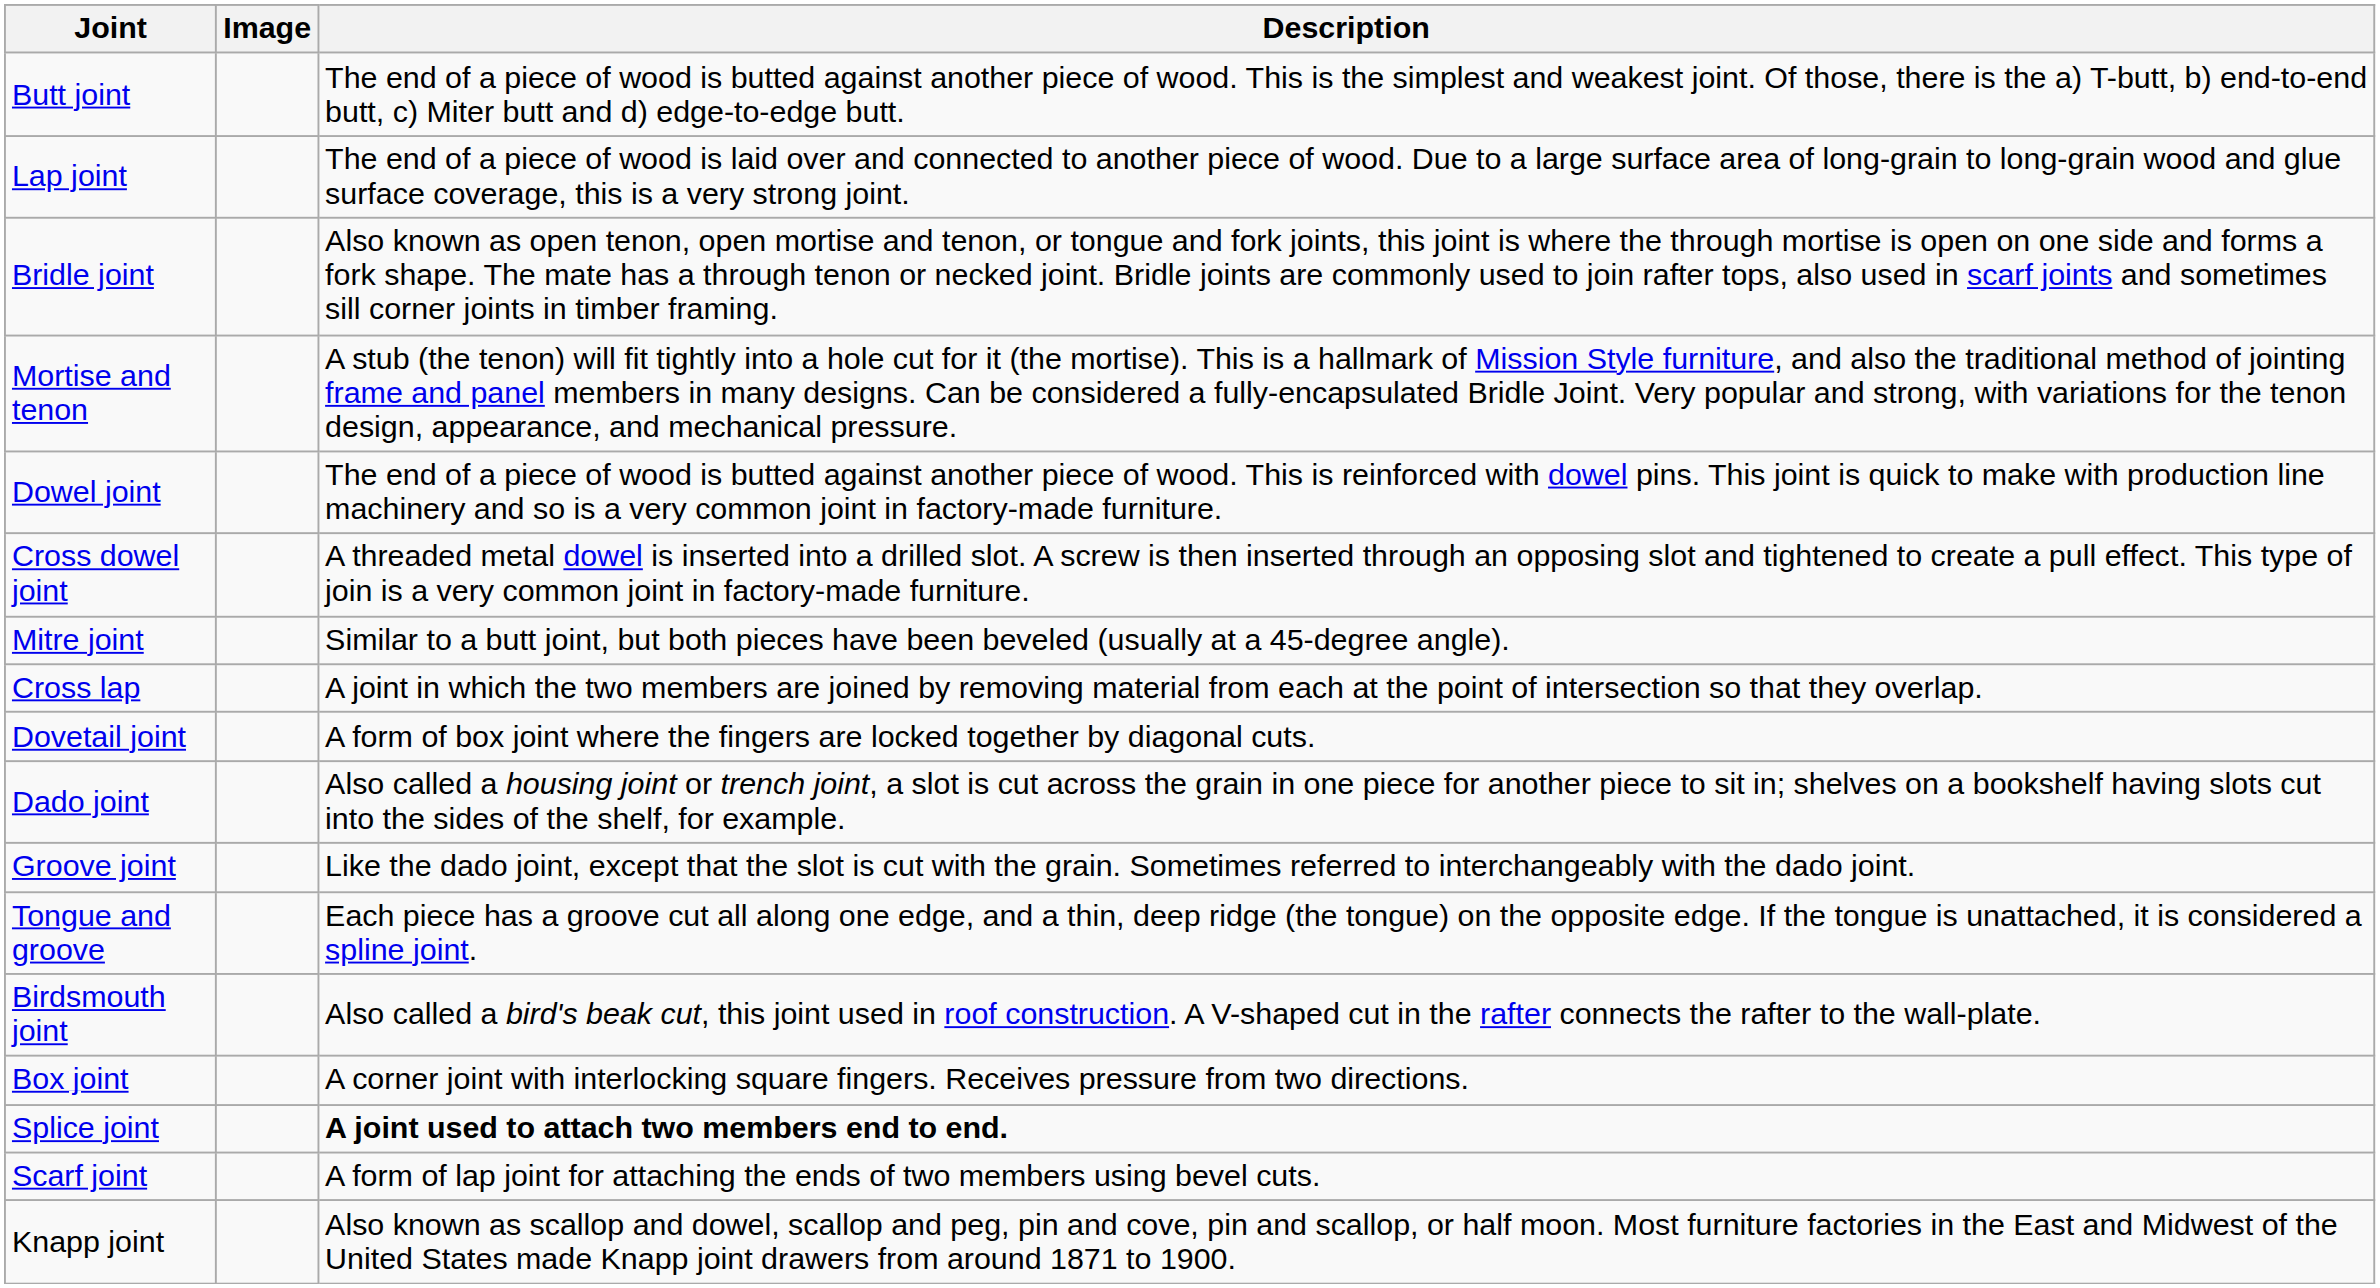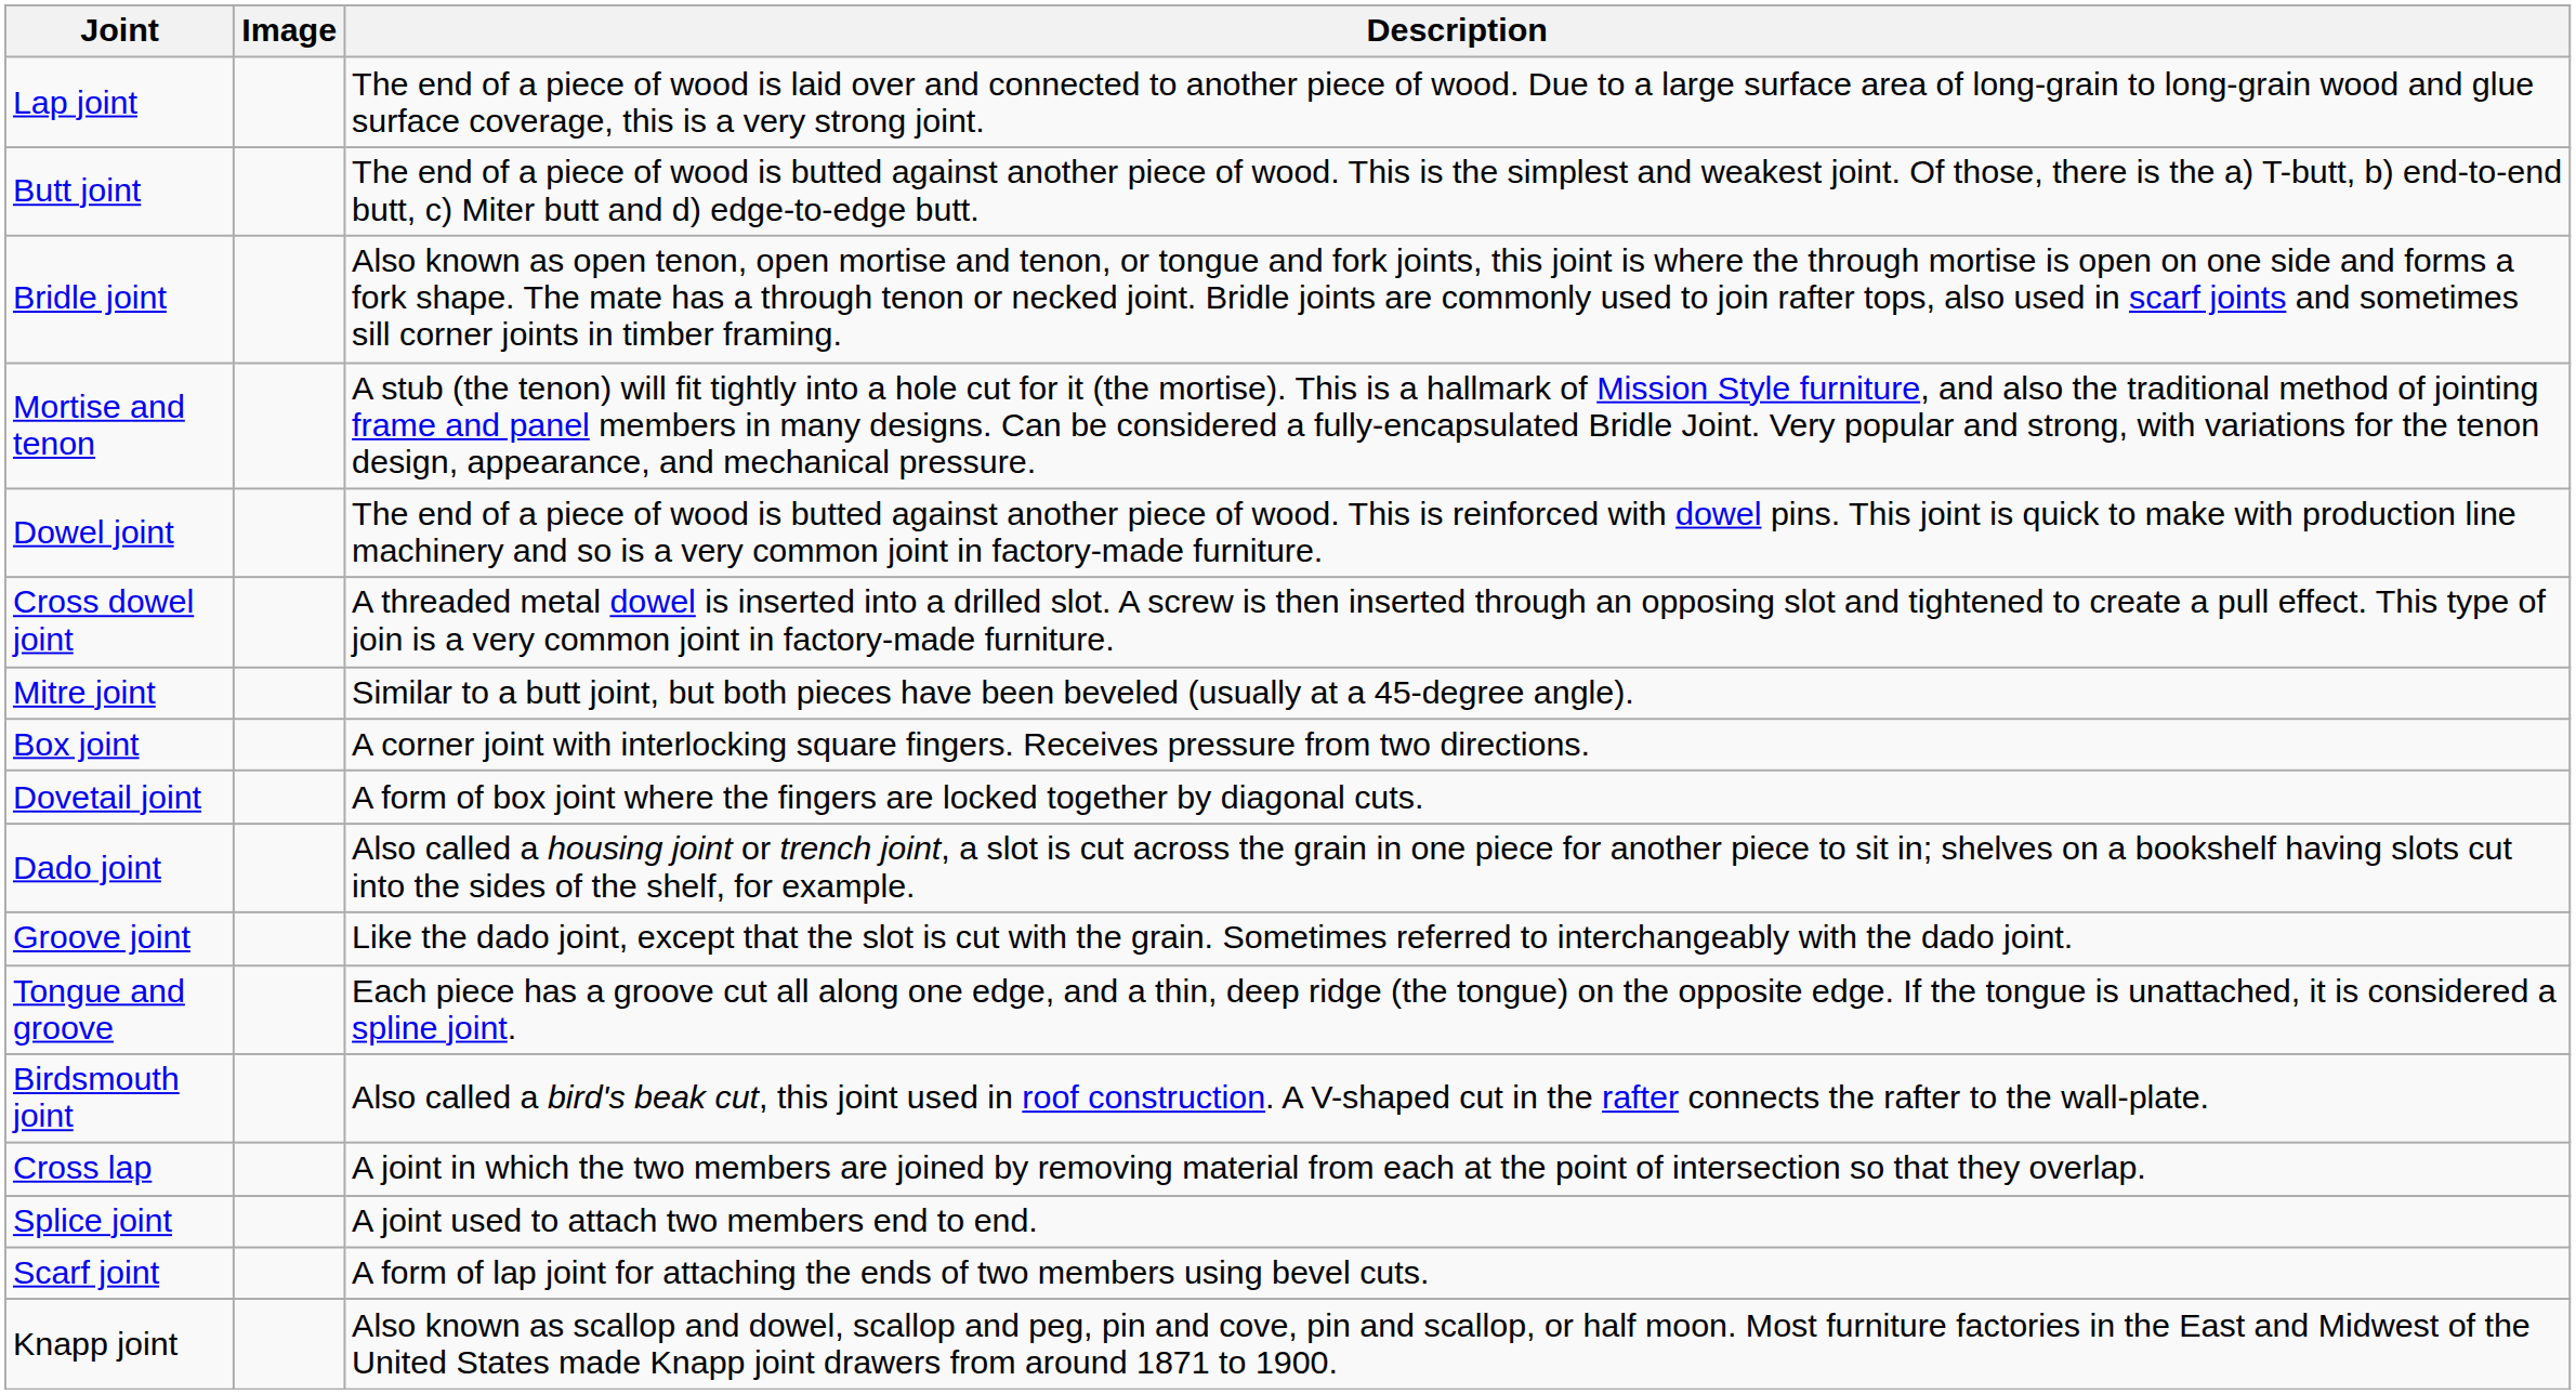rows swapped: Butt joint <-> Lap joint
rows swapped: Box joint <-> Cross lap
Splice joint | Description: bold -> normal
